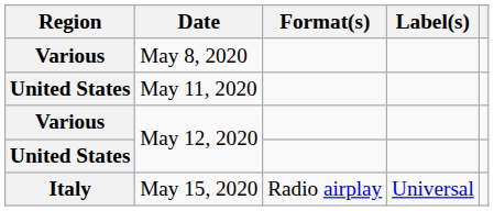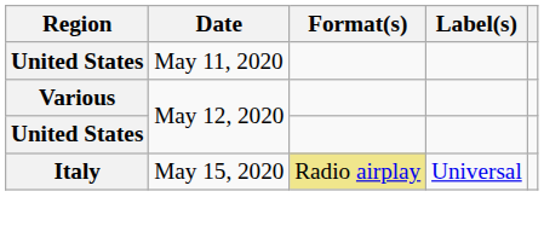- row: Various | May 8, 2020
May 15, 2020 | Format(s): no background -> khaki background
